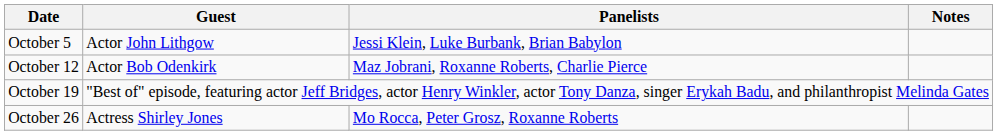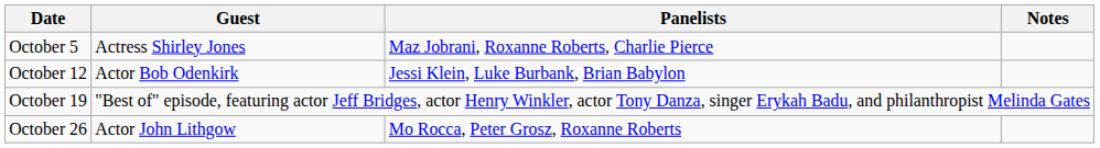October 5 | Guest: Actor John Lithgow -> Actress Shirley Jones
October 5 | Panelists: Jessi Klein, Luke Burbank, Brian Babylon -> Maz Jobrani, Roxanne Roberts, Charlie Pierce
October 12 | Panelists: Maz Jobrani, Roxanne Roberts, Charlie Pierce -> Jessi Klein, Luke Burbank, Brian Babylon
October 26 | Guest: Actress Shirley Jones -> Actor John Lithgow
